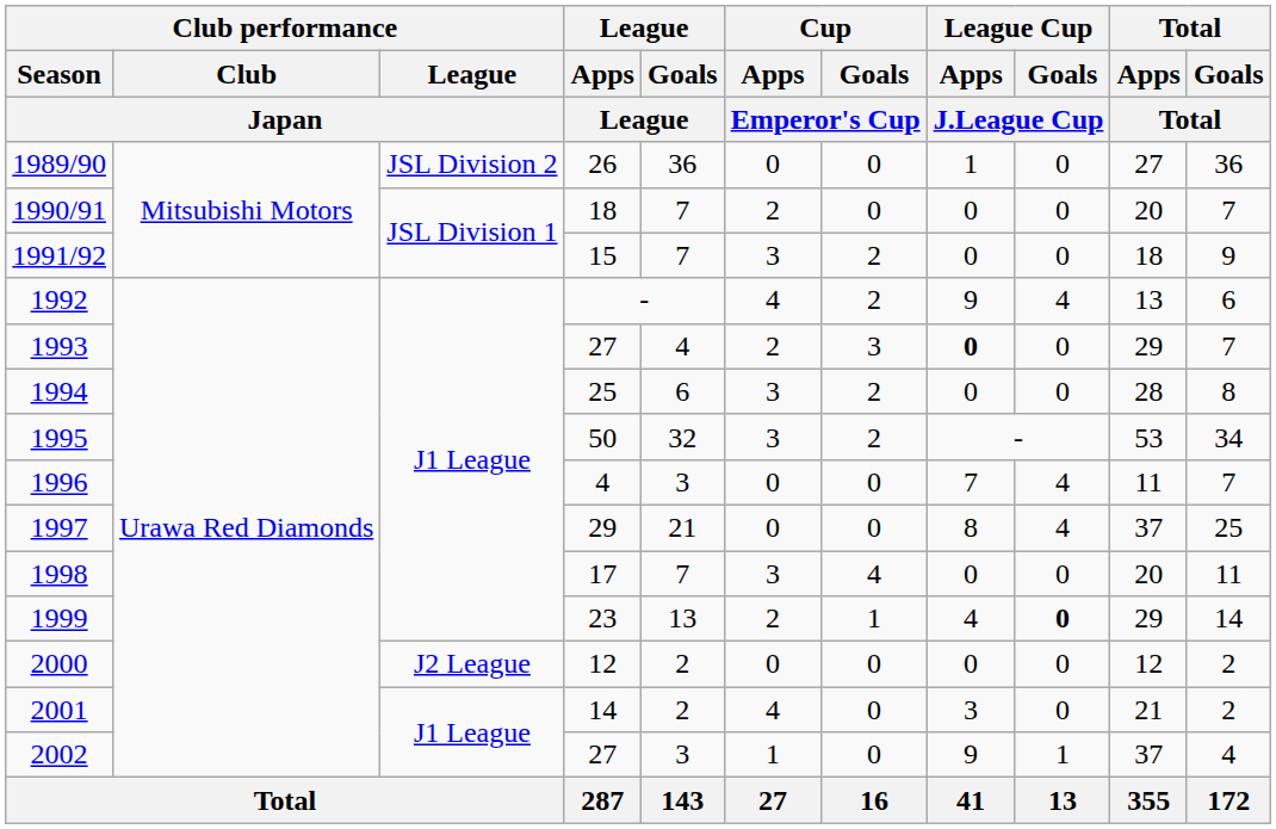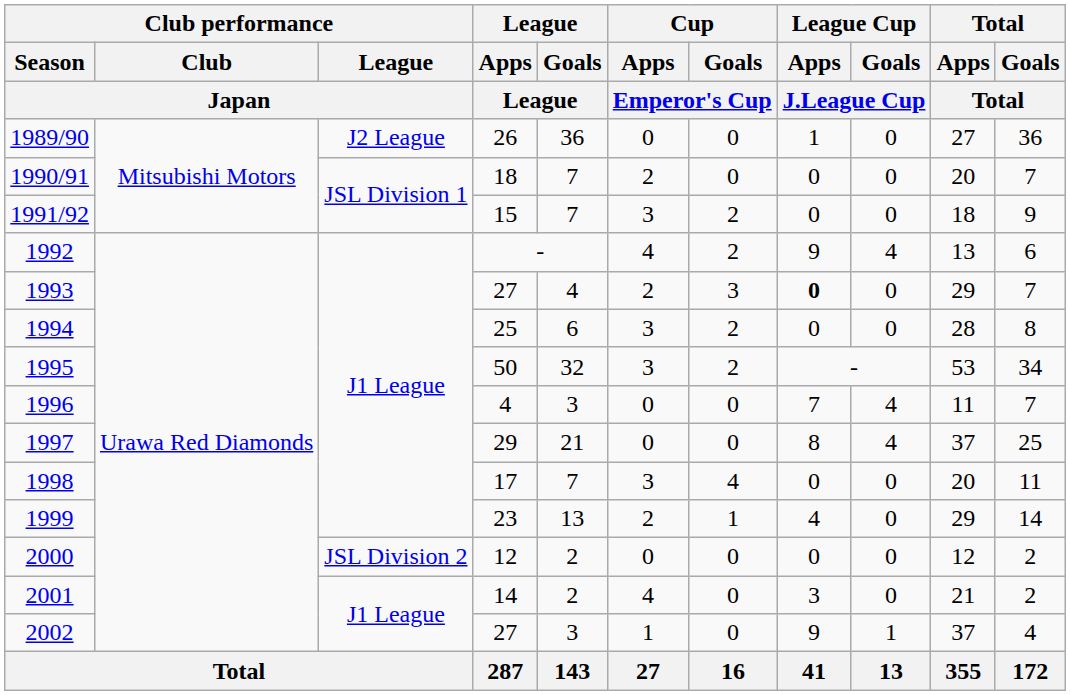1989/90 | Club performance / League / Japan: JSL Division 2 -> J2 League
1999 | League Cup / Goals / J.League Cup: bold -> normal
2000 | Club performance / League / Japan: J2 League -> JSL Division 2
